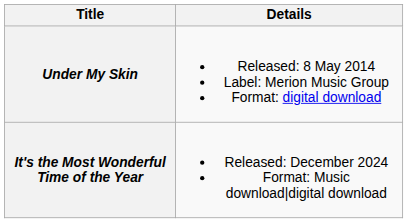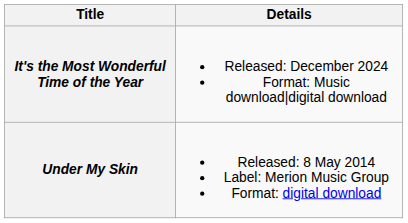rows swapped: Under My Skin <-> It's the Most Wonderful Time of the Year
